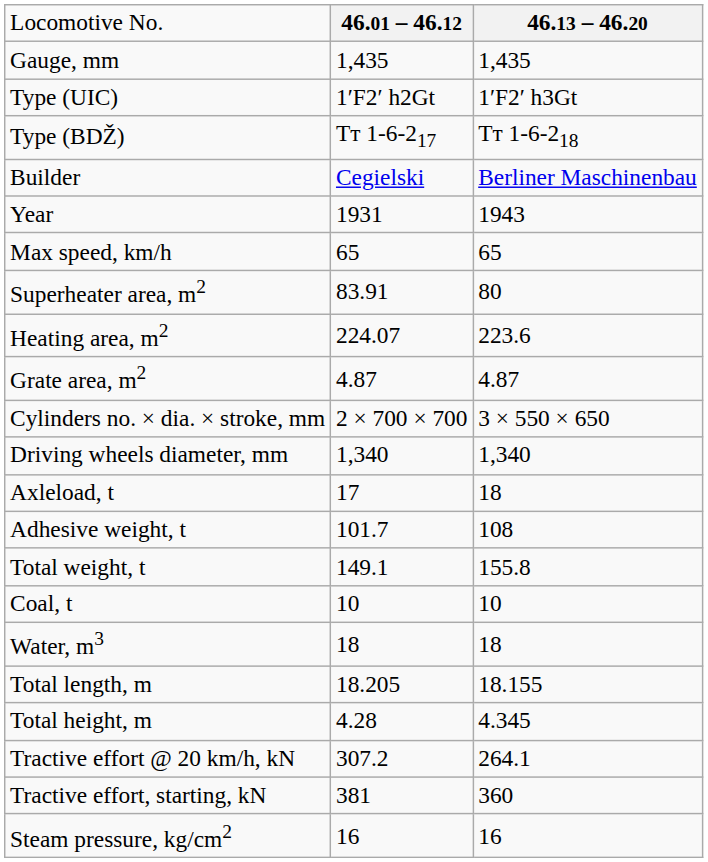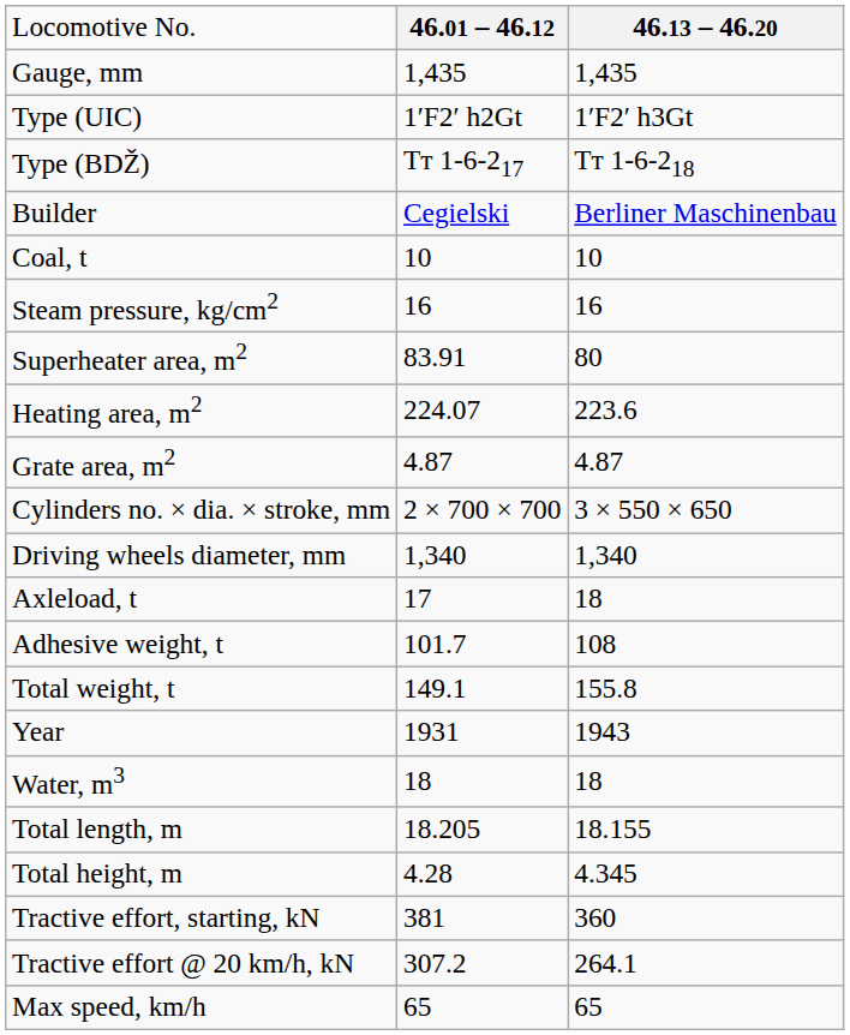rows swapped: Year <-> Coal, t
rows swapped: Steam pressure, kg/cm2 <-> Max speed, km/h
rows swapped: Tractive effort, starting, kN <-> Tractive effort @ 20 km/h, kN
